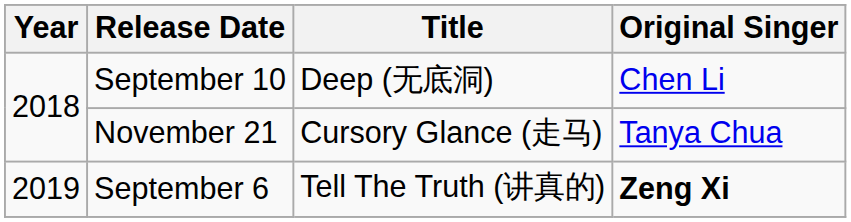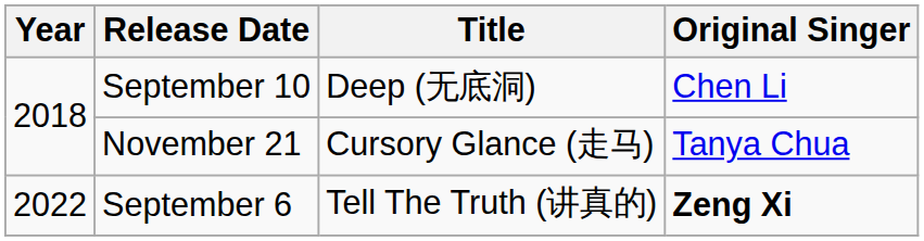September 6 | Year: 2019 -> 2022
